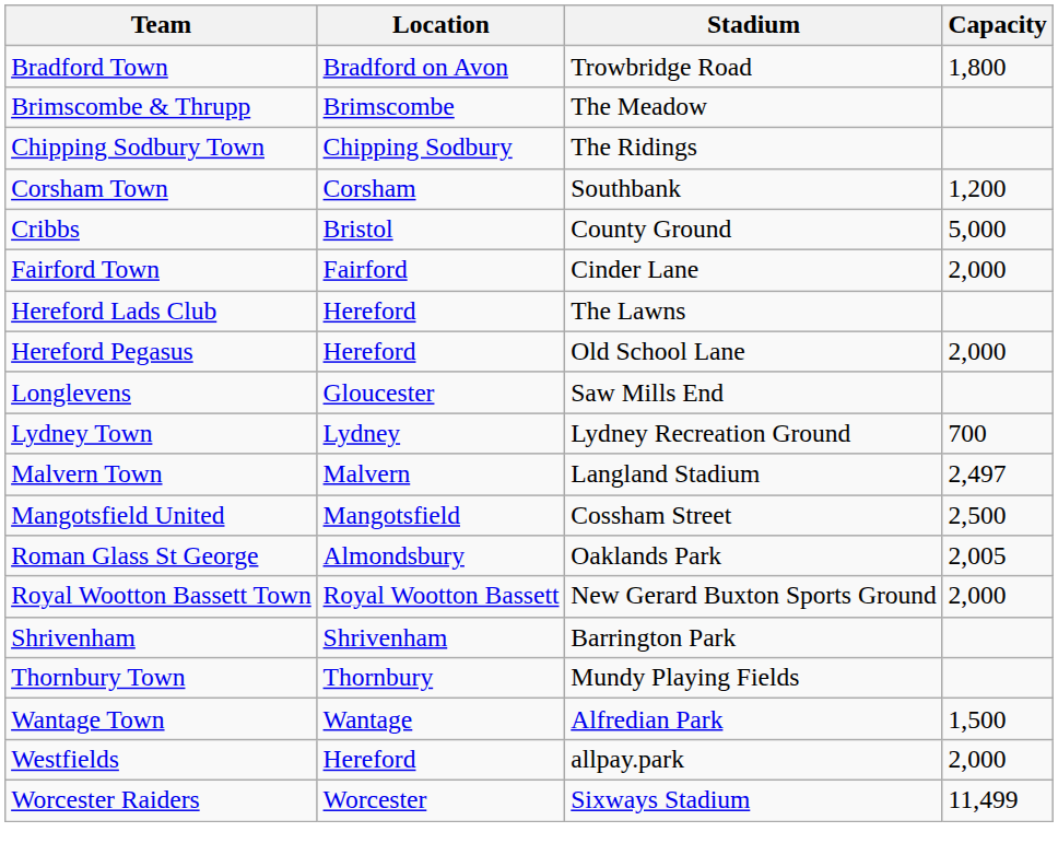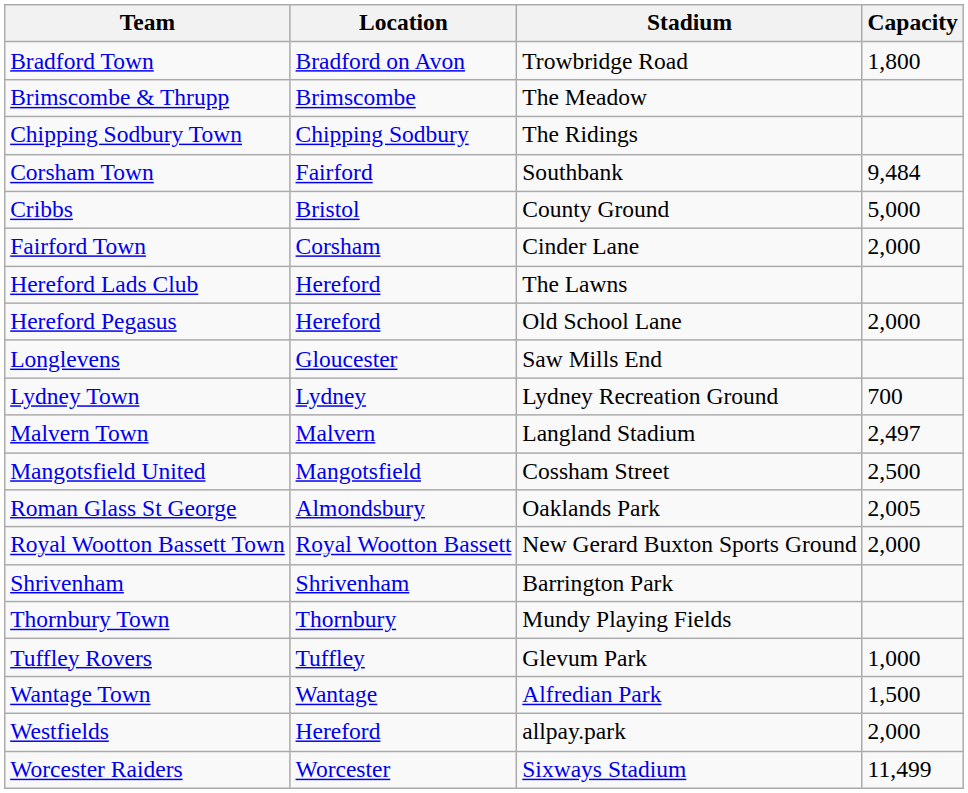Corsham Town | Location: Corsham -> Fairford
Corsham Town | Capacity: 1,200 -> 9,484
Fairford Town | Location: Fairford -> Corsham
+ row: Tuffley Rovers | Tuffley | Glevum Park | 1,000
